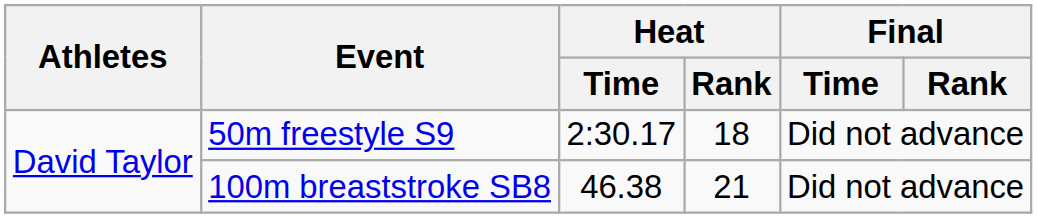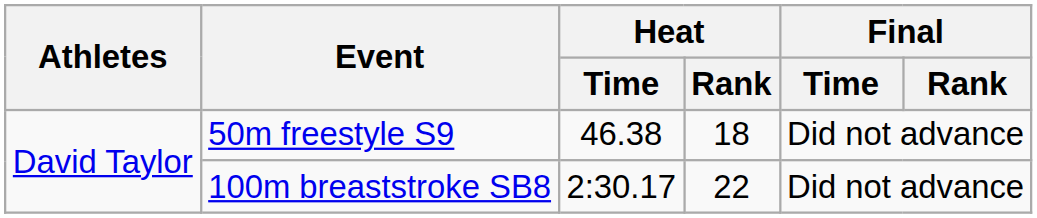50m freestyle S9 | Heat / Time: 2:30.17 -> 46.38
100m breaststroke SB8 | Heat / Time: 46.38 -> 2:30.17
100m breaststroke SB8 | Heat / Rank: 21 -> 22
